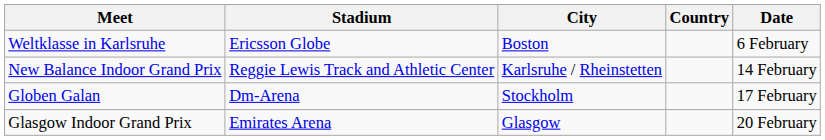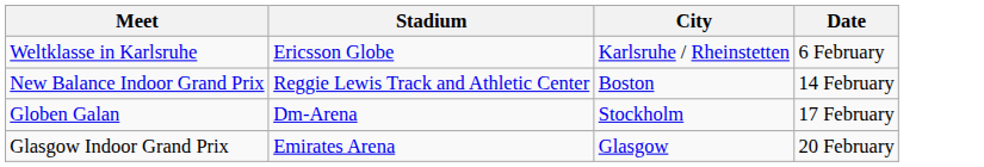- column: Country
Weltklasse in Karlsruhe | City: Boston -> Karlsruhe / Rheinstetten
New Balance Indoor Grand Prix | City: Karlsruhe / Rheinstetten -> Boston
